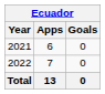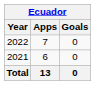rows swapped: 2021 <-> 2022
